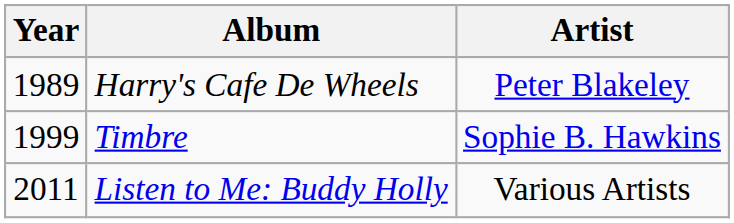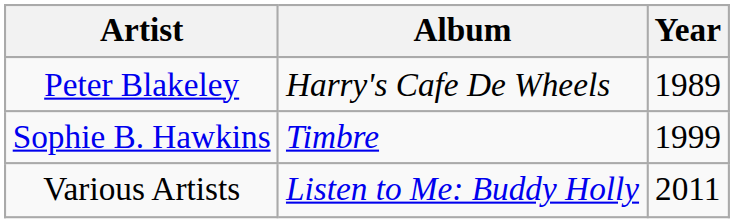columns swapped: Year <-> Artist
